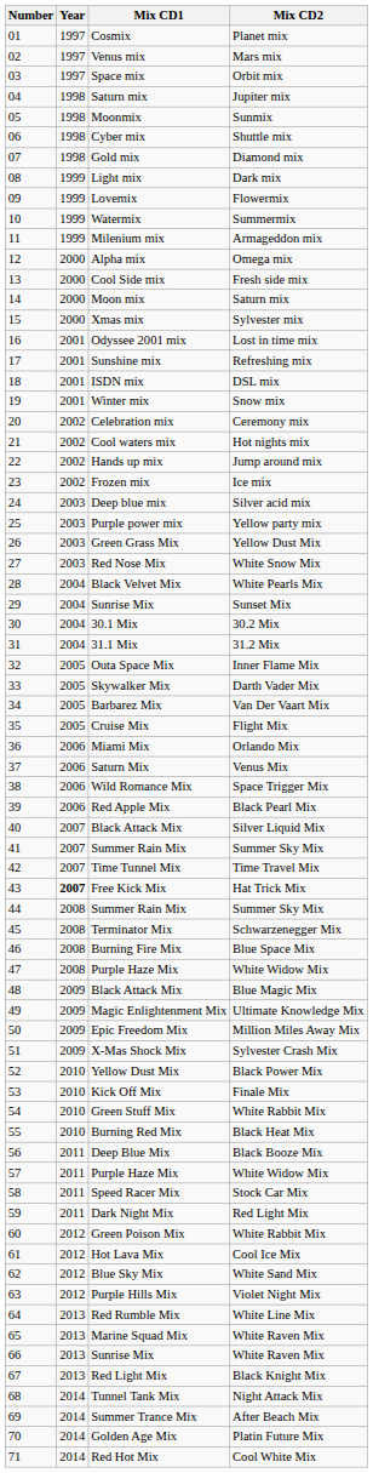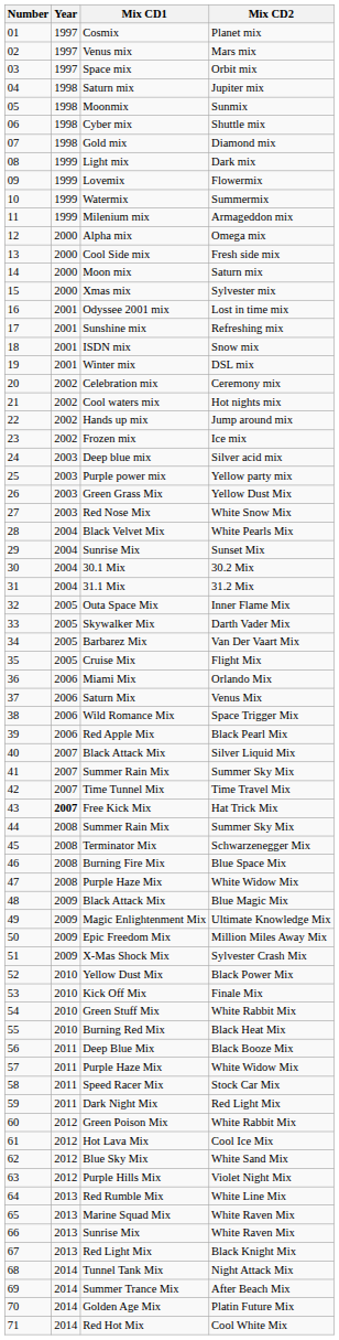ISDN mix | Mix CD2: DSL mix -> Snow mix
Winter mix | Mix CD2: Snow mix -> DSL mix
